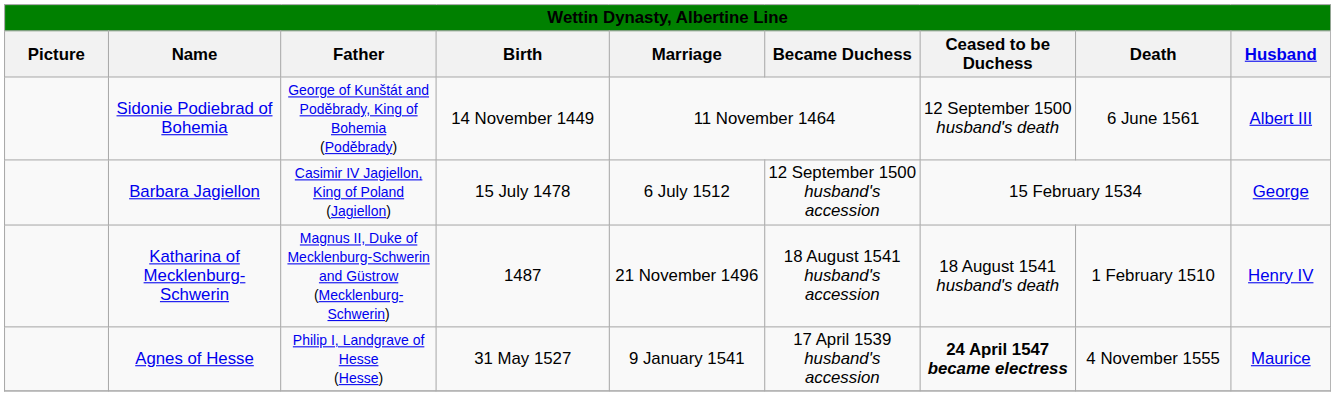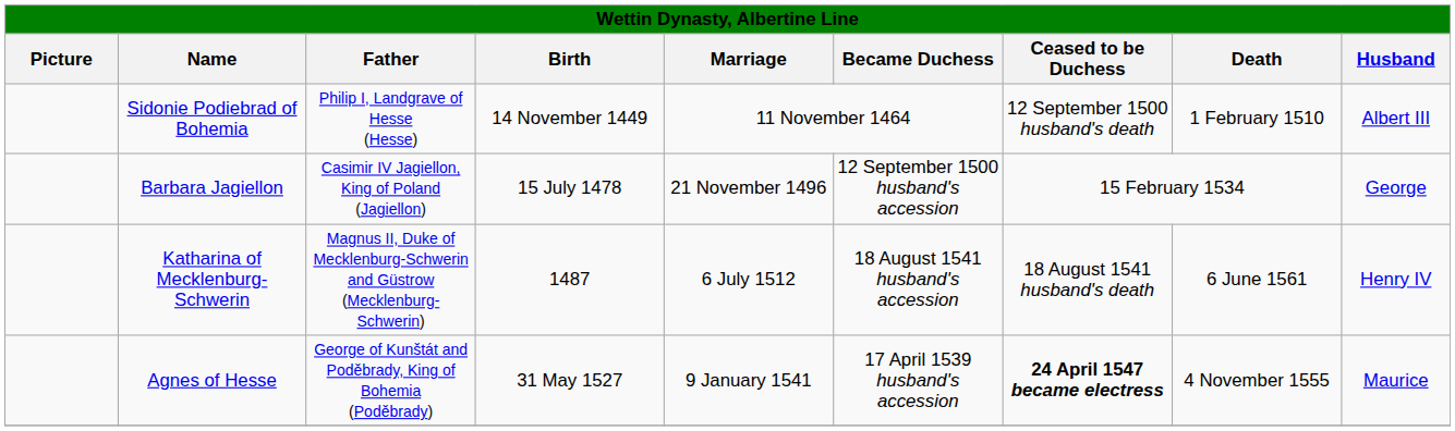Sidonie Podiebrad of Bohemia | Father: George of Kunštát and Poděbrady, King of Bohemia (Poděbrady) -> Philip I, Landgrave of Hesse (Hesse)
Sidonie Podiebrad of Bohemia | Death: 6 June 1561 -> 1 February 1510
Barbara Jagiellon | Marriage: 6 July 1512 -> 21 November 1496
Katharina of Mecklenburg-Schwerin | Marriage: 21 November 1496 -> 6 July 1512
Katharina of Mecklenburg-Schwerin | Death: 1 February 1510 -> 6 June 1561
Agnes of Hesse | Father: Philip I, Landgrave of Hesse (Hesse) -> George of Kunštát and Poděbrady, King of Bohemia (Poděbrady)
